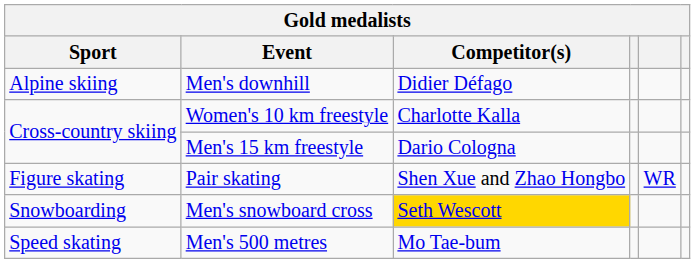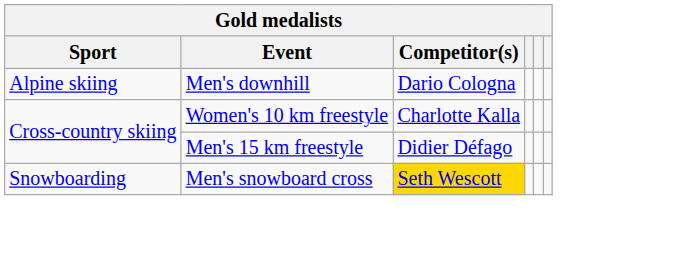Men's downhill | Competitor(s): Didier Défago -> Dario Cologna
Men's 15 km freestyle | Competitor(s): Dario Cologna -> Didier Défago
- row: Figure skating | Pair skating | Shen Xue and Zhao Hongbo | WR
- row: Speed skating | Men's 500 metres | Mo Tae-bum
